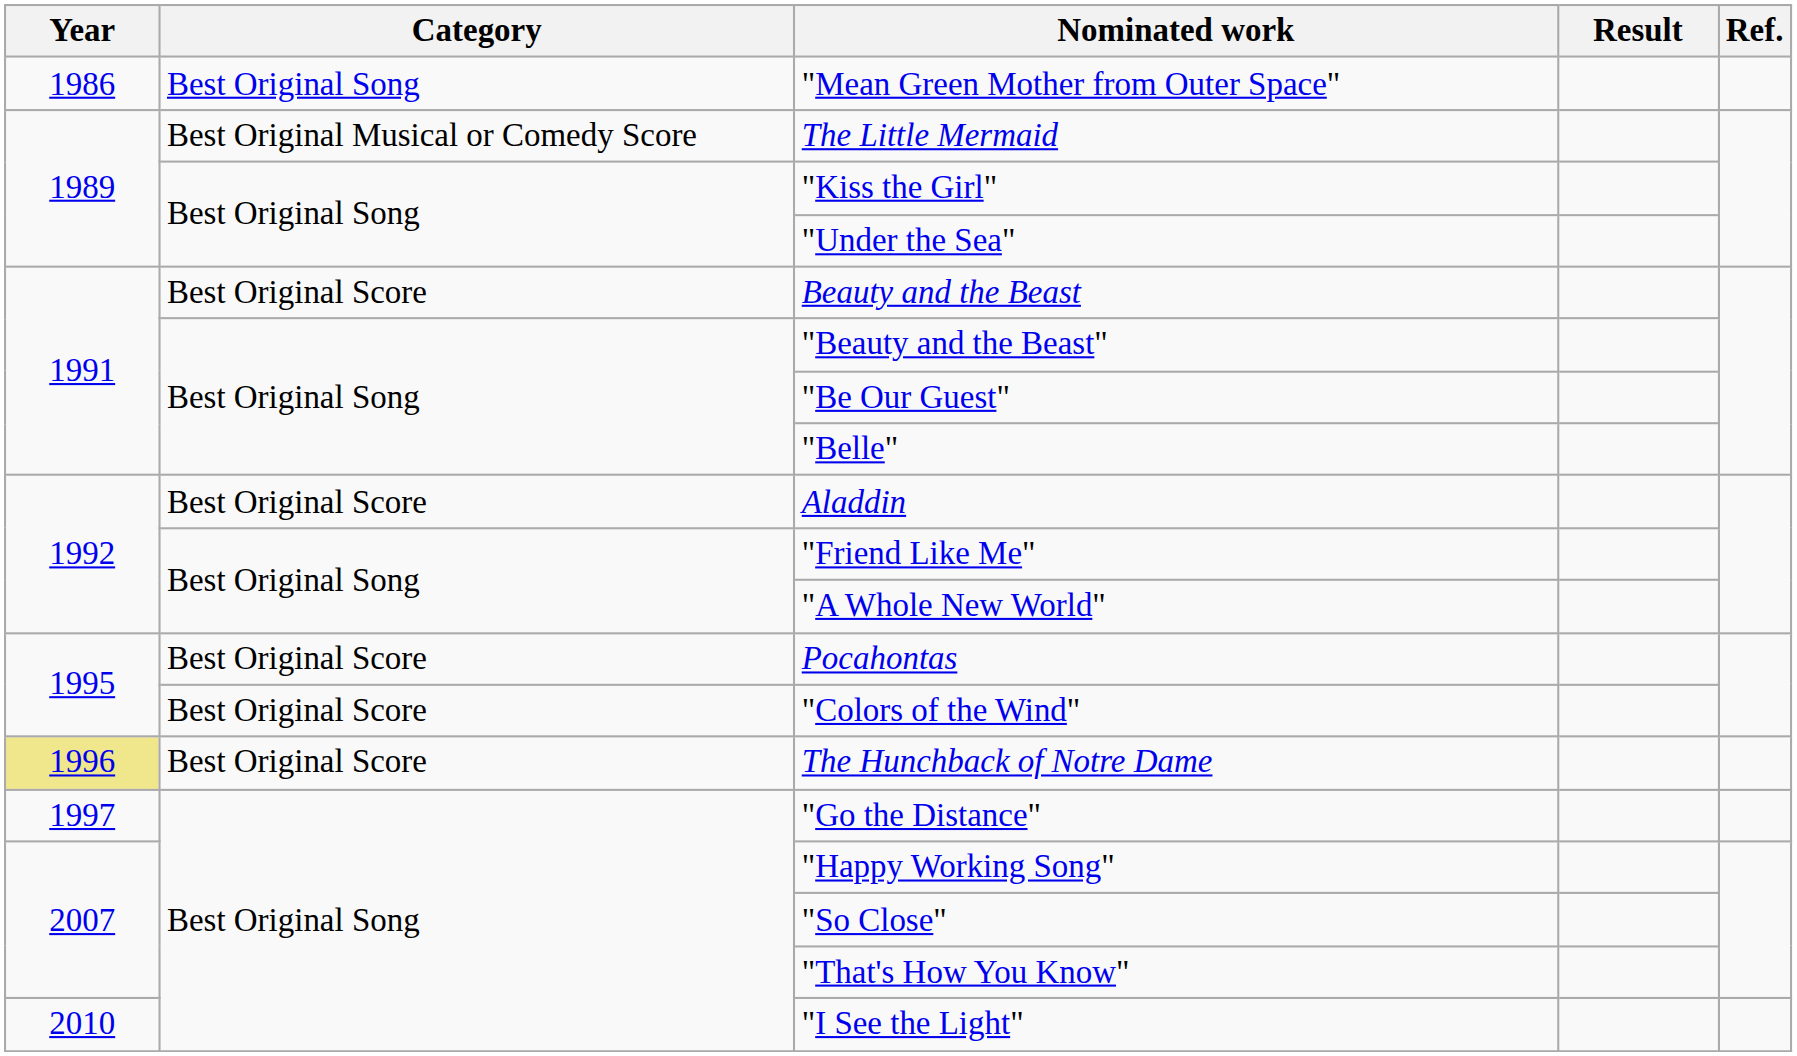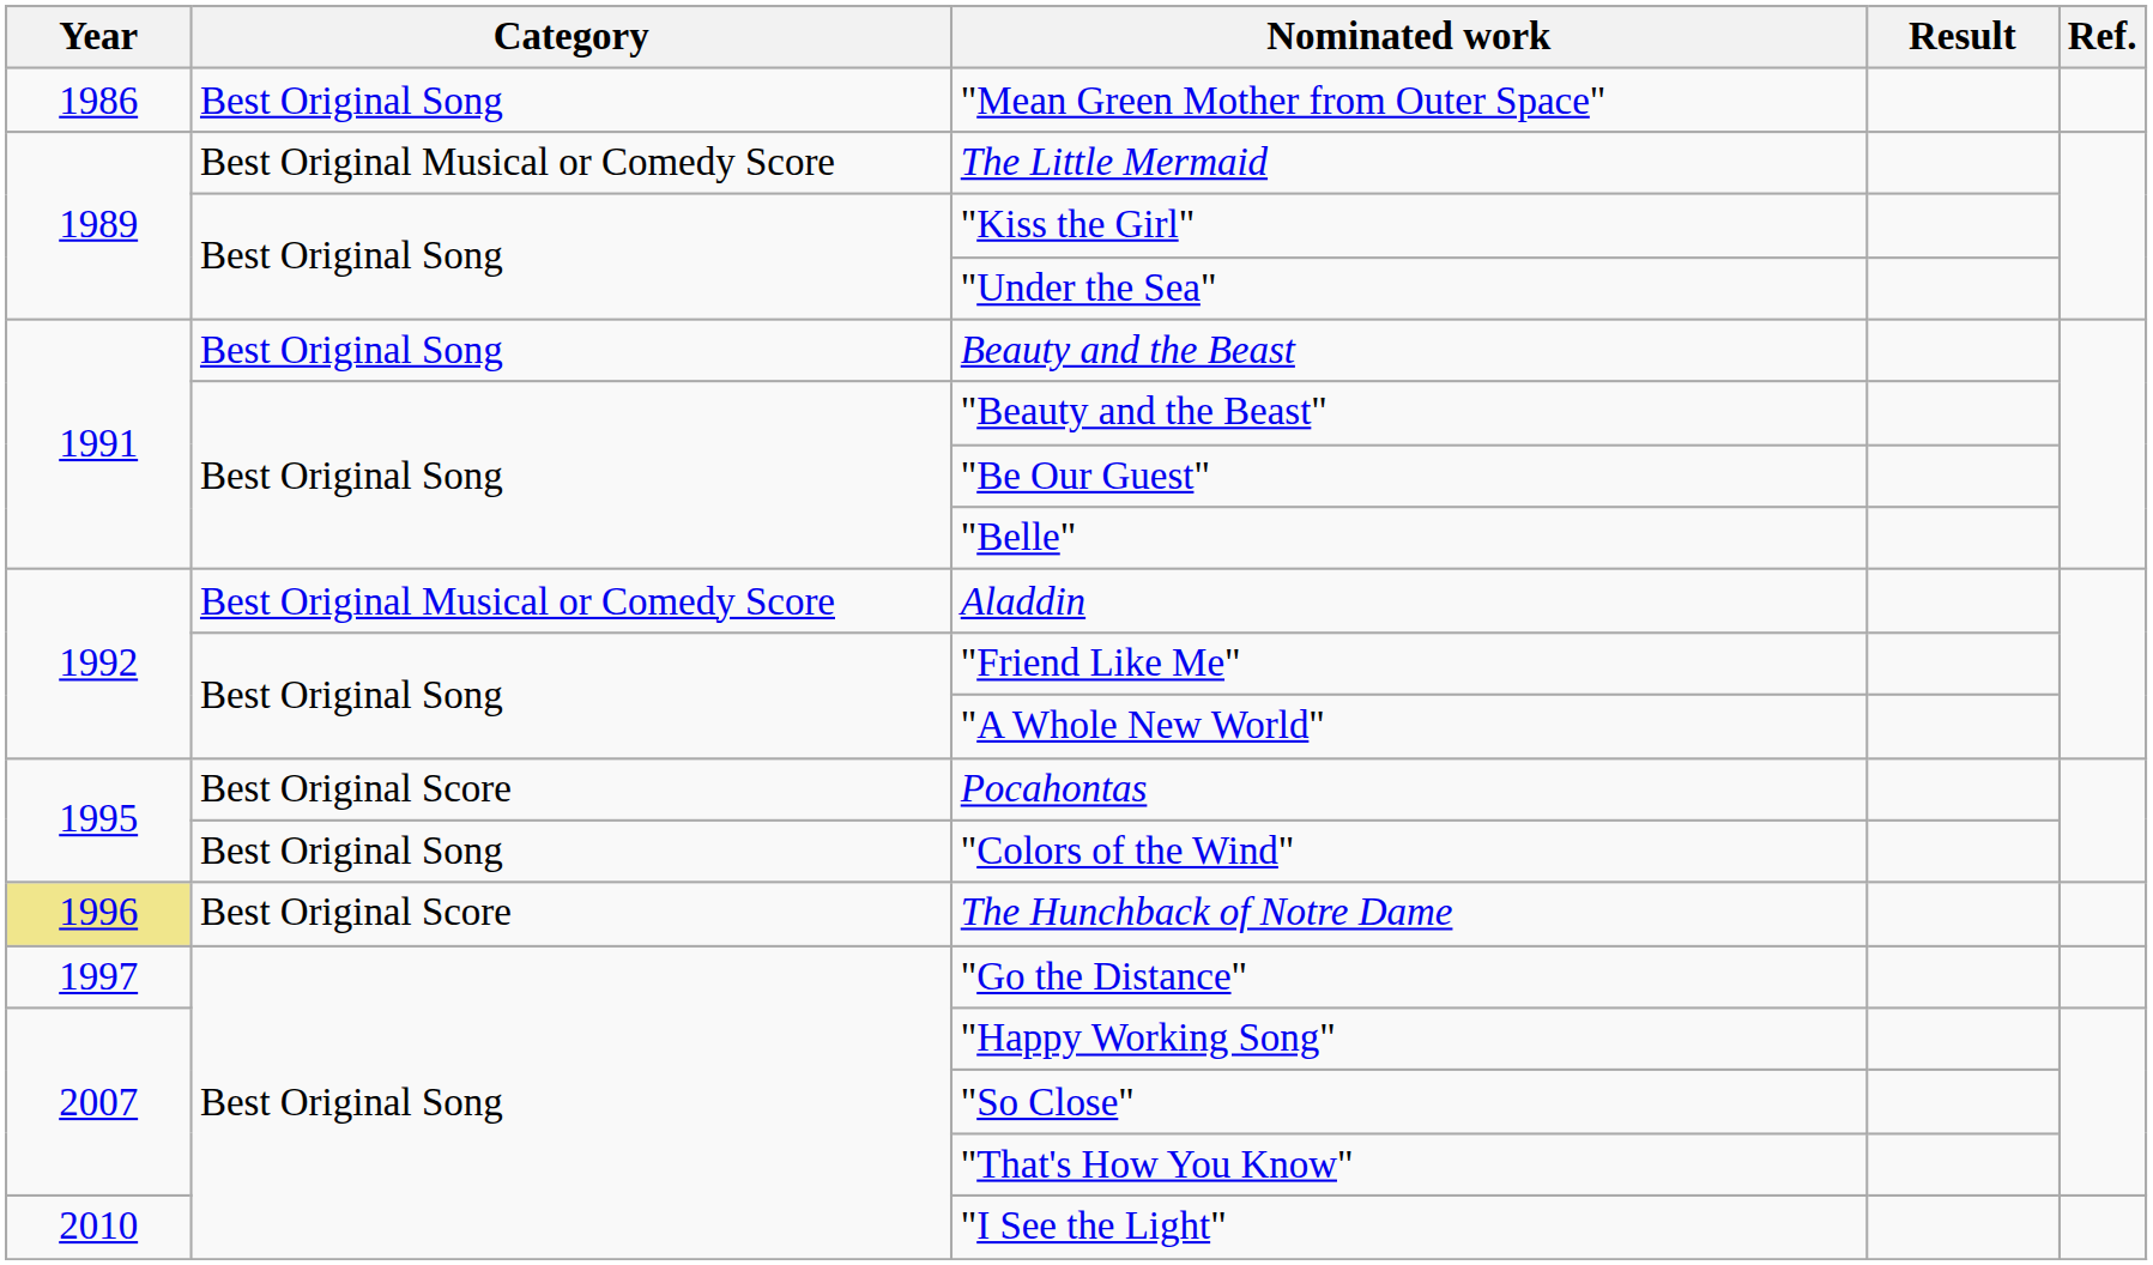Beauty and the Beast | Category: Best Original Score -> Best Original Song
Aladdin | Category: Best Original Score -> Best Original Musical or Comedy Score
"Colors of the Wind" | Category: Best Original Score -> Best Original Song
